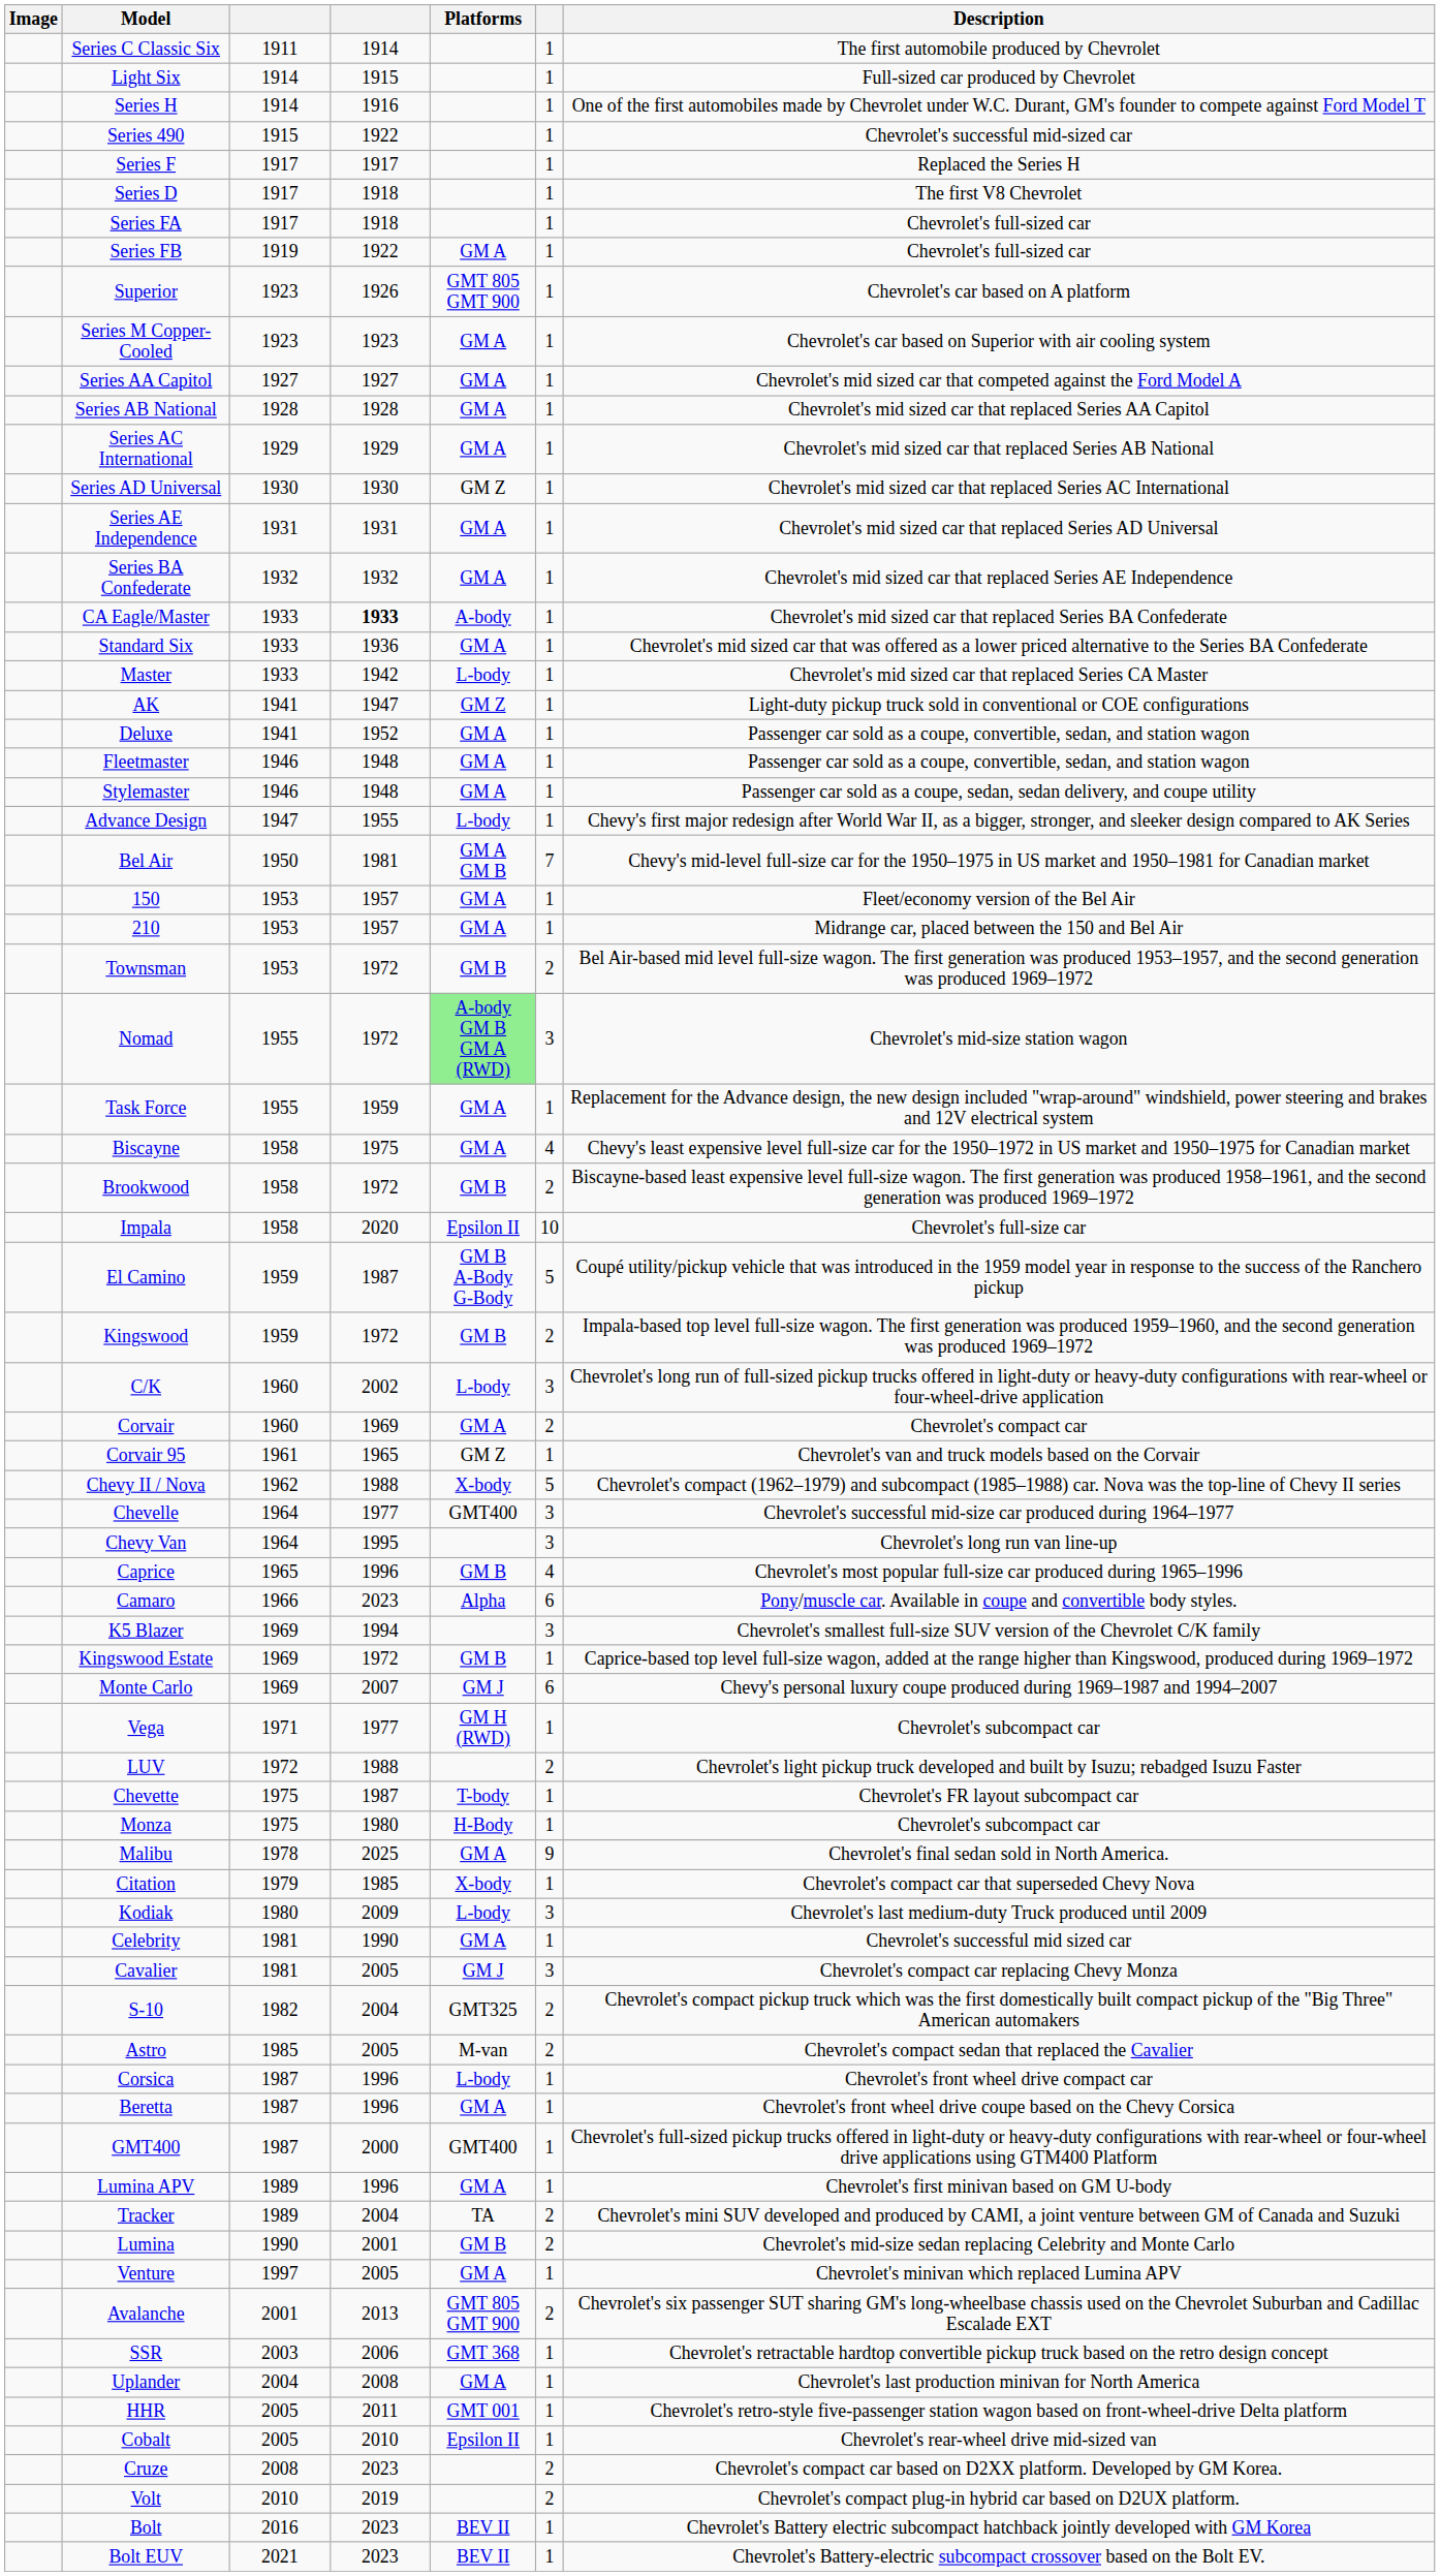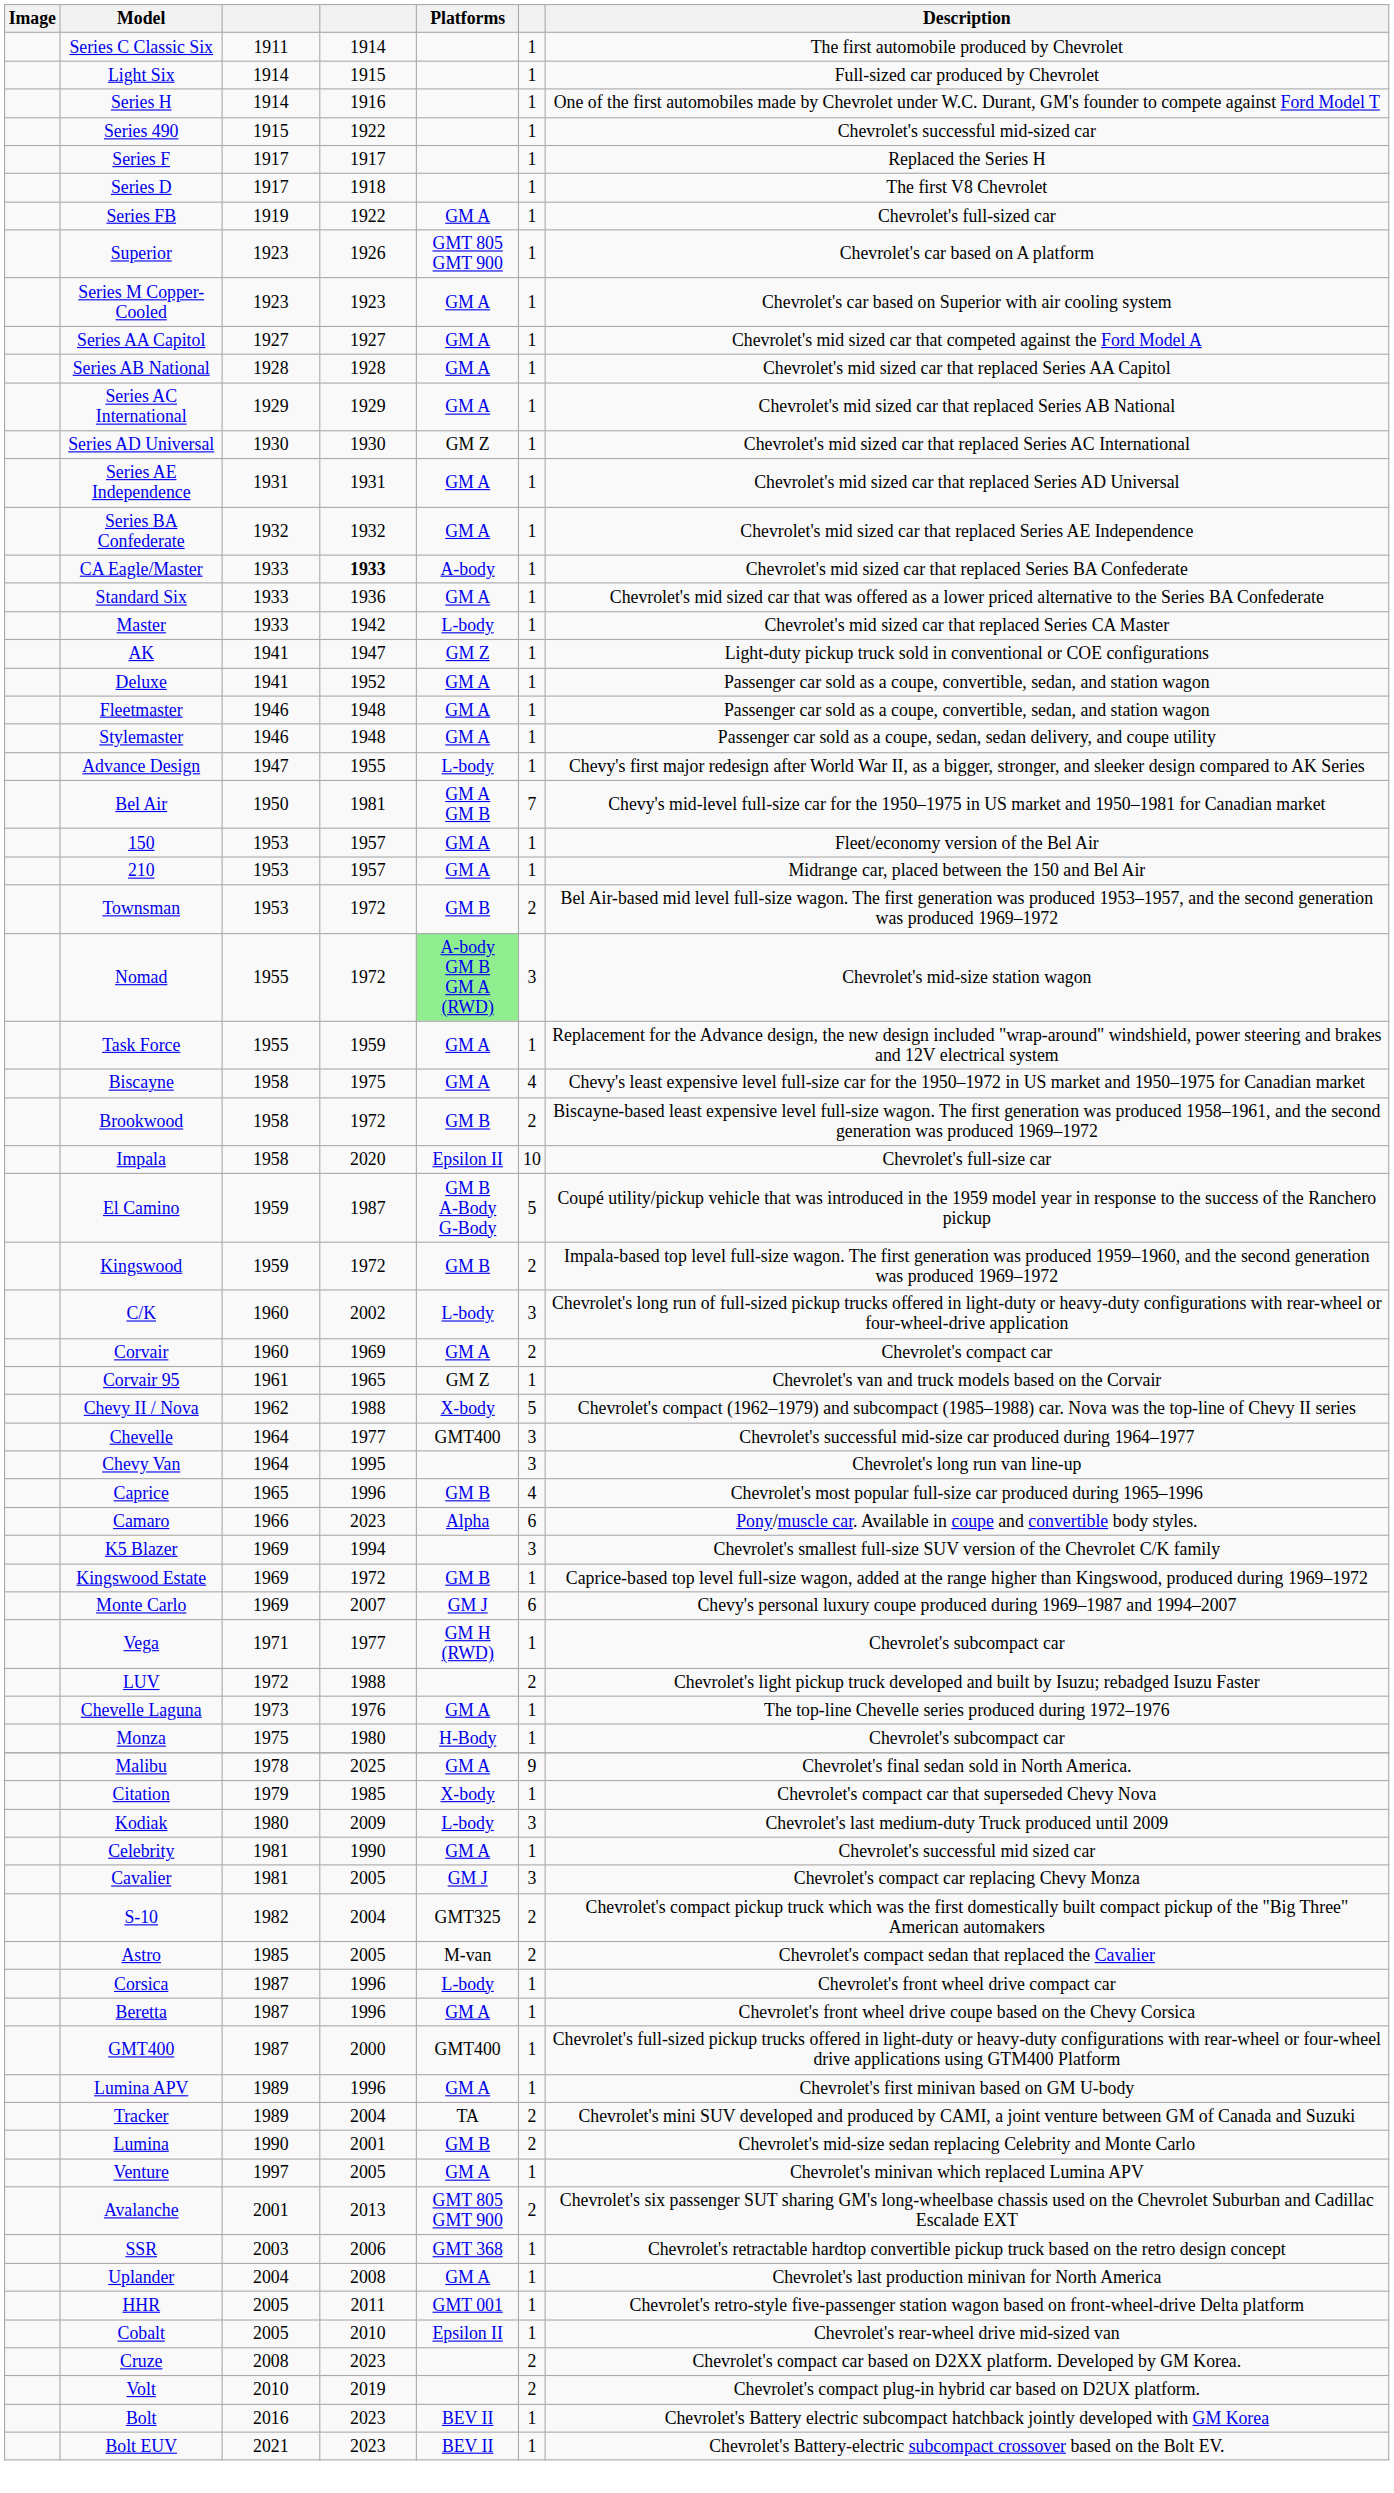- row: Series FA | 1917 | 1918 | 1 | Chevrolet's full-sized car
+ row: Chevelle Laguna | 1973 | 1976 | GM A | 1 | The top-line Chevelle series produced during 1972–1976
- row: Chevette | 1975 | 1987 | T-body | 1 | Chevrolet's FR layout subcompact car
